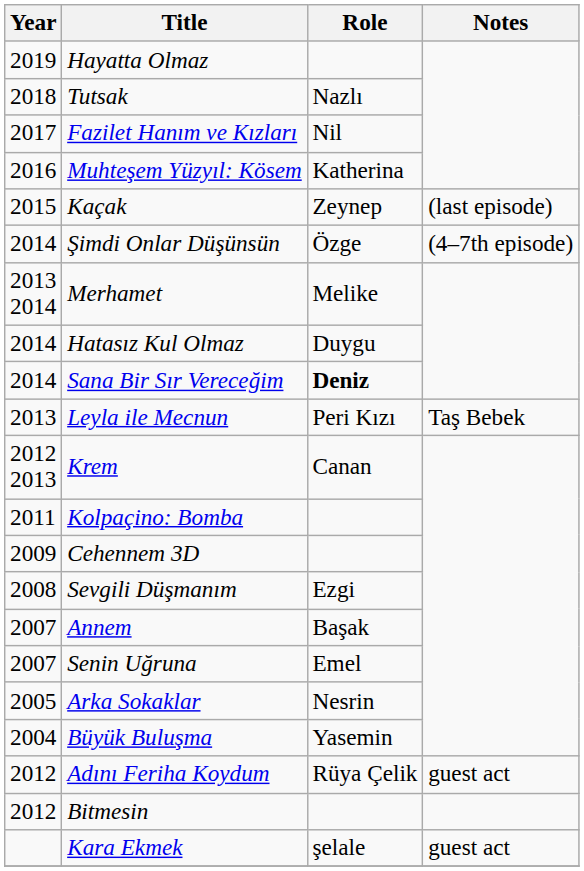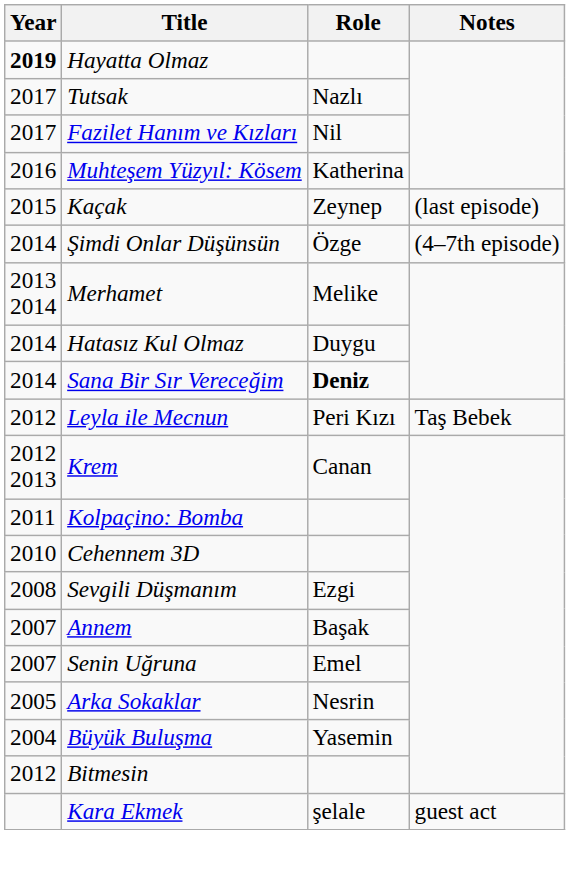Hayatta Olmaz | Year: normal -> bold
Tutsak | Year: 2018 -> 2017
Leyla ile Mecnun | Year: 2013 -> 2012
Cehennem 3D | Year: 2009 -> 2010
- row: 2012 | Adını Feriha Koydum | Rüya Çelik | guest act
